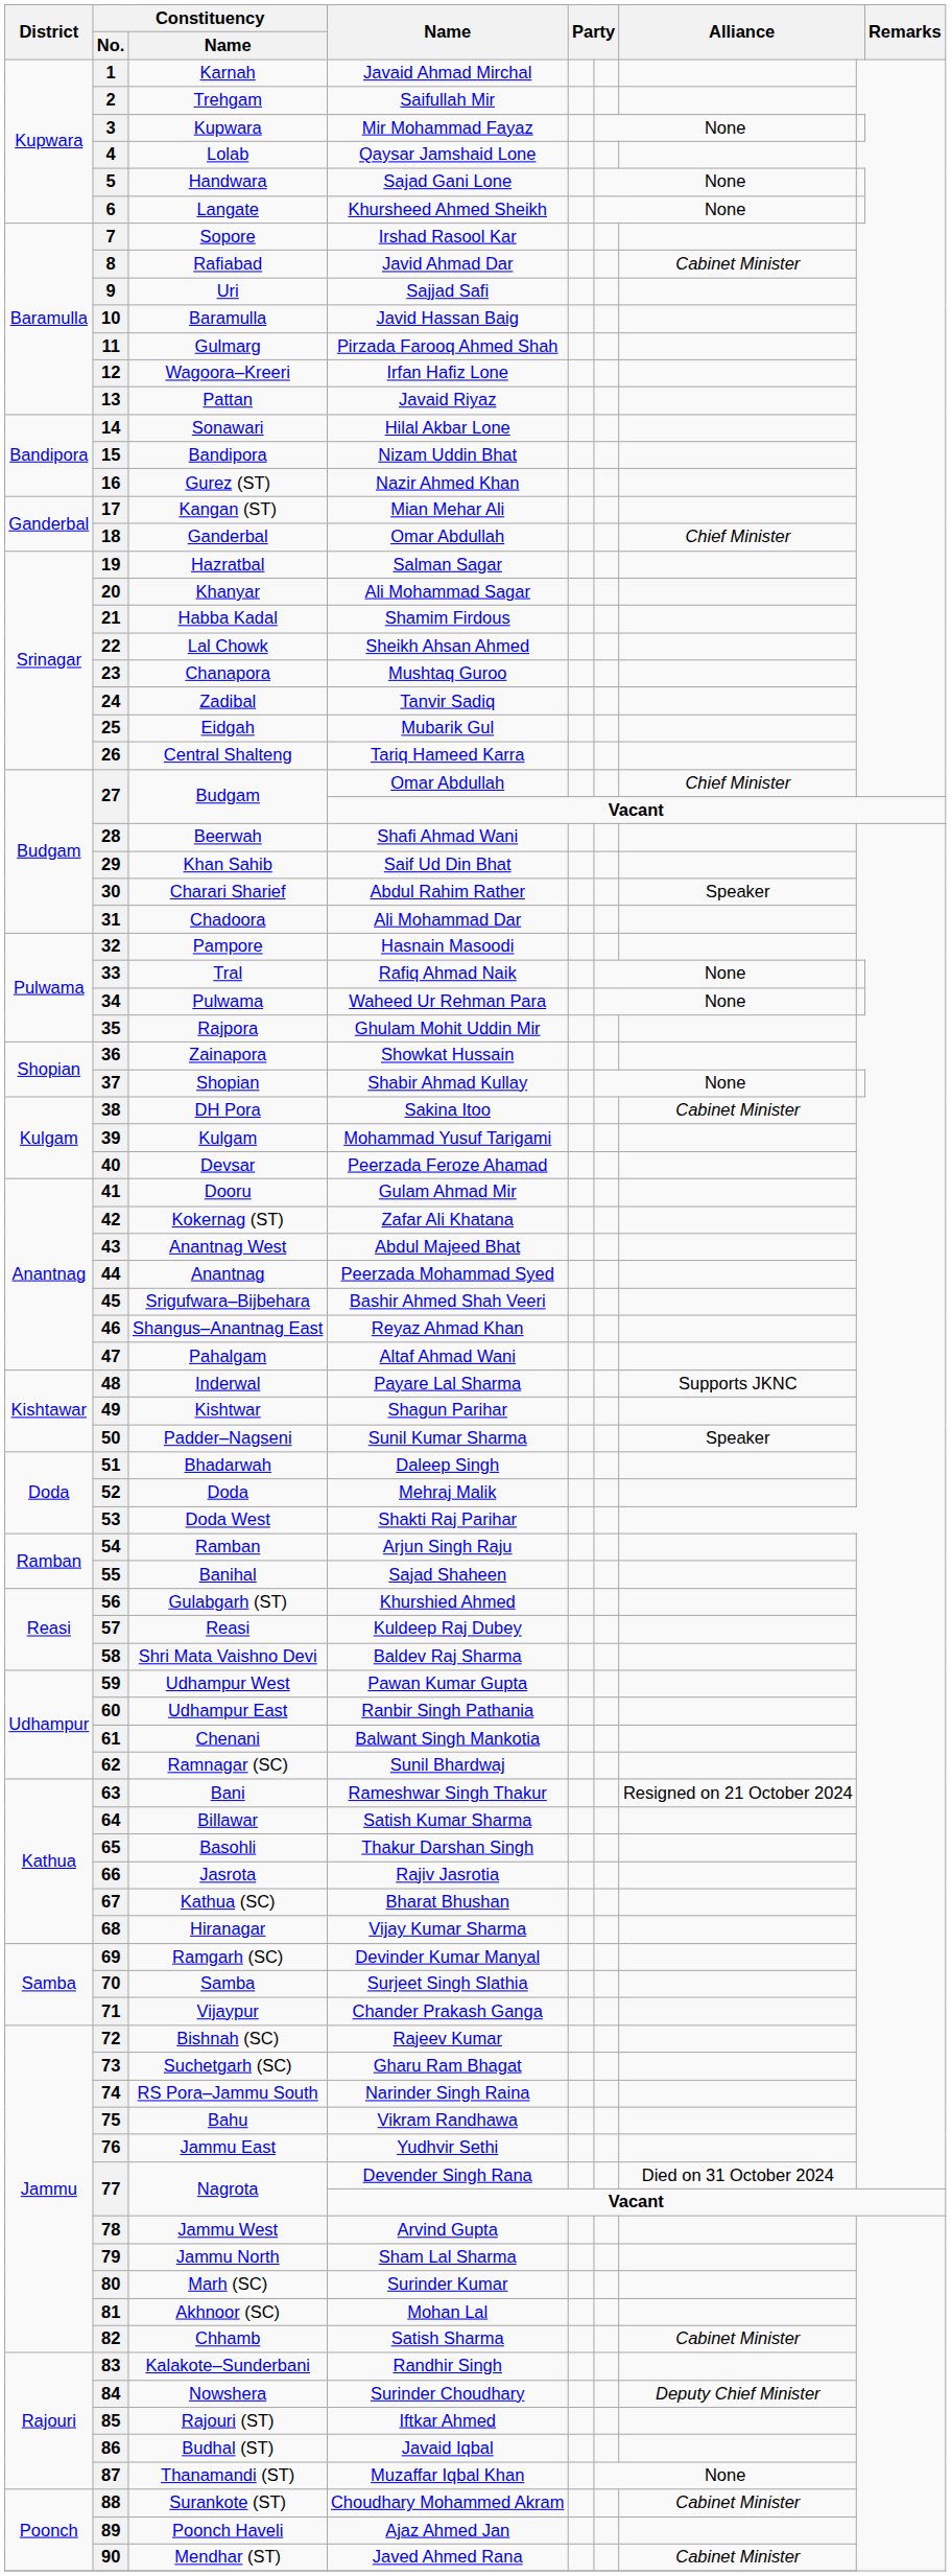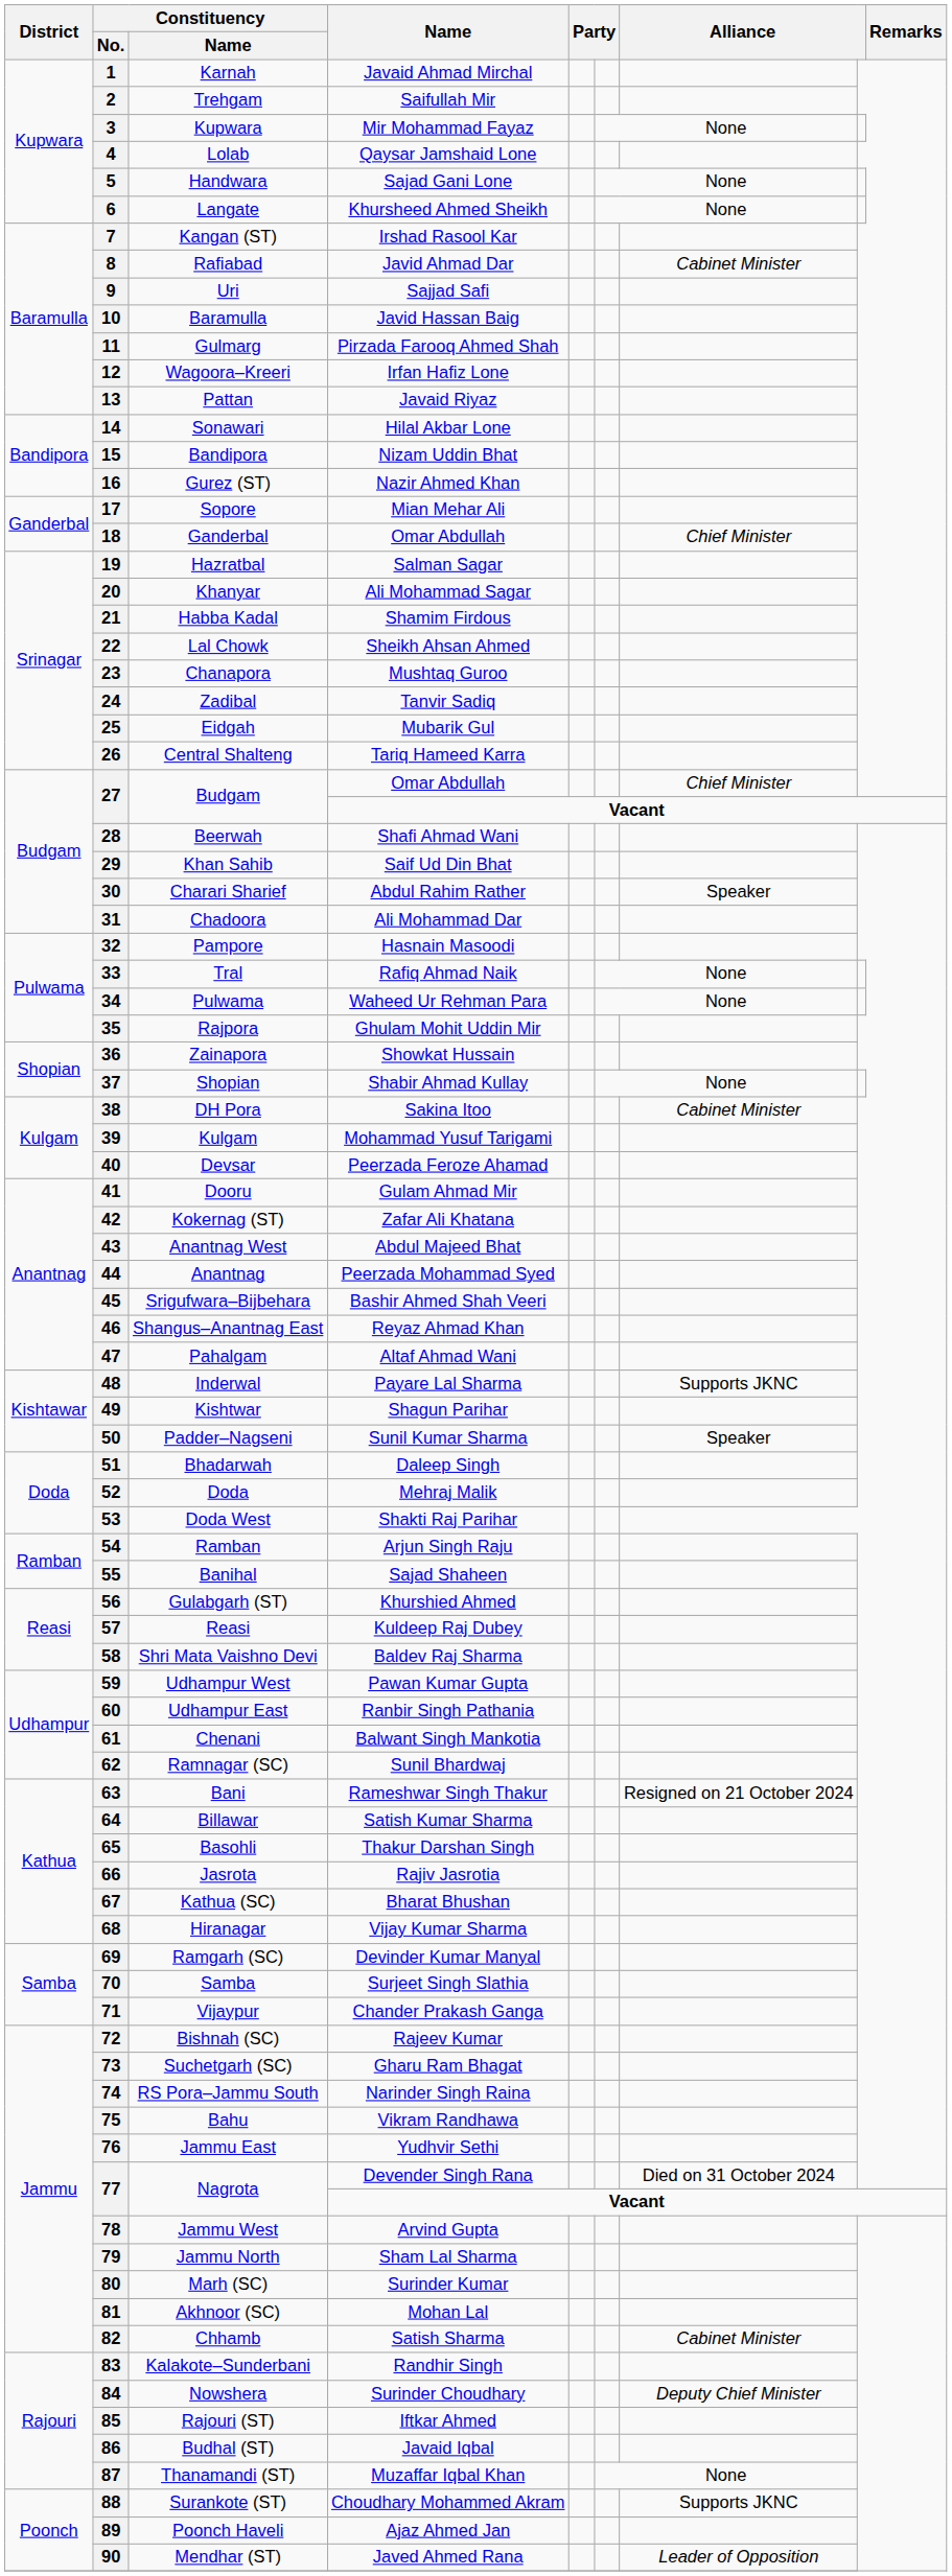7 | Constituency / Name: Sopore -> Kangan (ST)
17 | Constituency / Name: Kangan (ST) -> Sopore
88 | column 7: Cabinet Minister -> Supports JKNC
90 | column 7: Cabinet Minister -> Leader of Opposition
